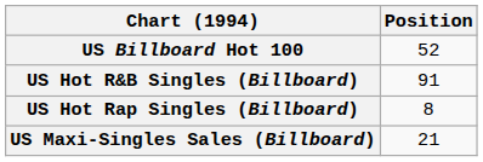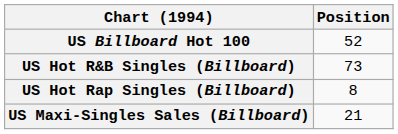US Hot R&B Singles (Billboard) | Position: 91 -> 73
